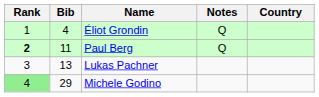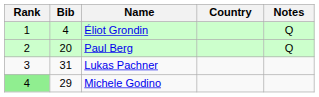columns swapped: Country <-> Notes
Paul Berg | Rank: bold -> normal
Paul Berg | Bib: 11 -> 20
Lukas Pachner | Bib: 13 -> 31
